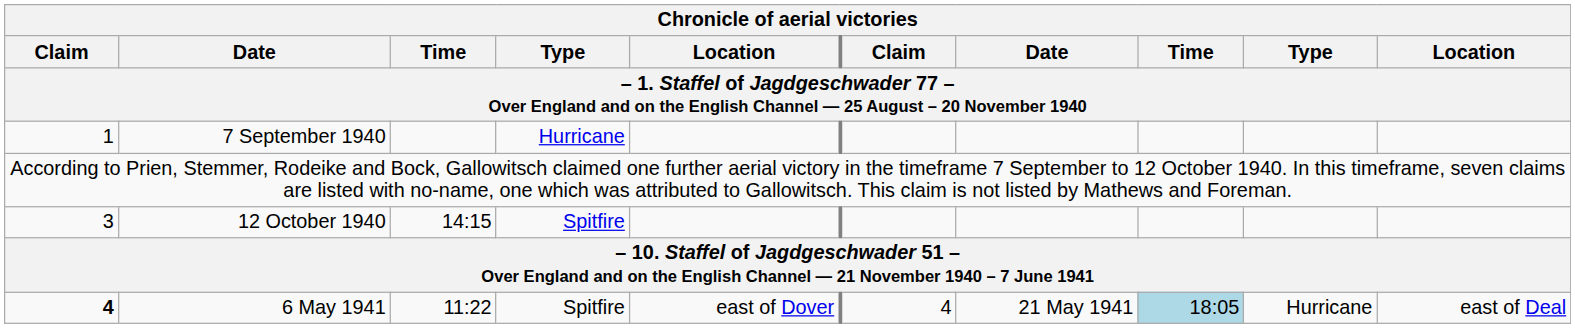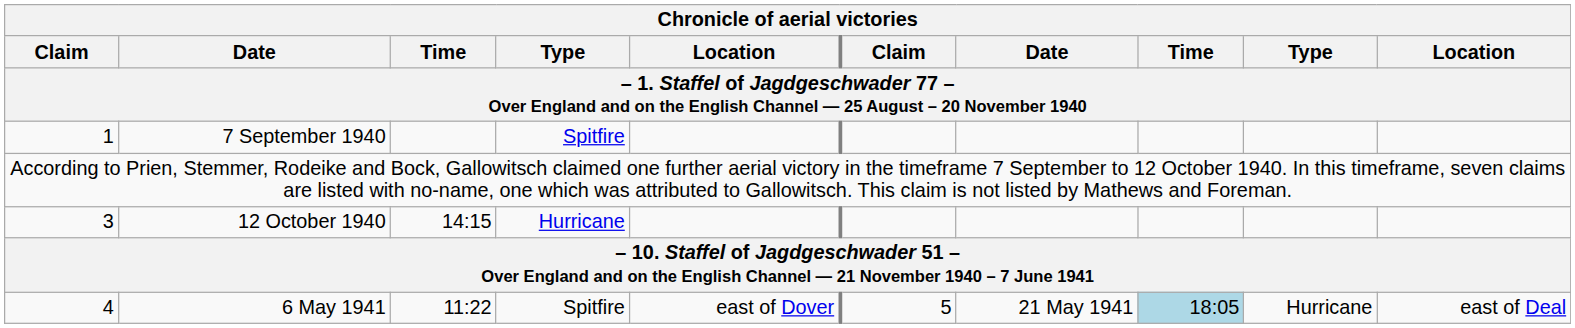7 September 1940 | column 4: Hurricane -> Spitfire
12 October 1940 | column 4: Spitfire -> Hurricane
6 May 1941 | column 1: bold -> normal
6 May 1941 | column 6: 4 -> 5
